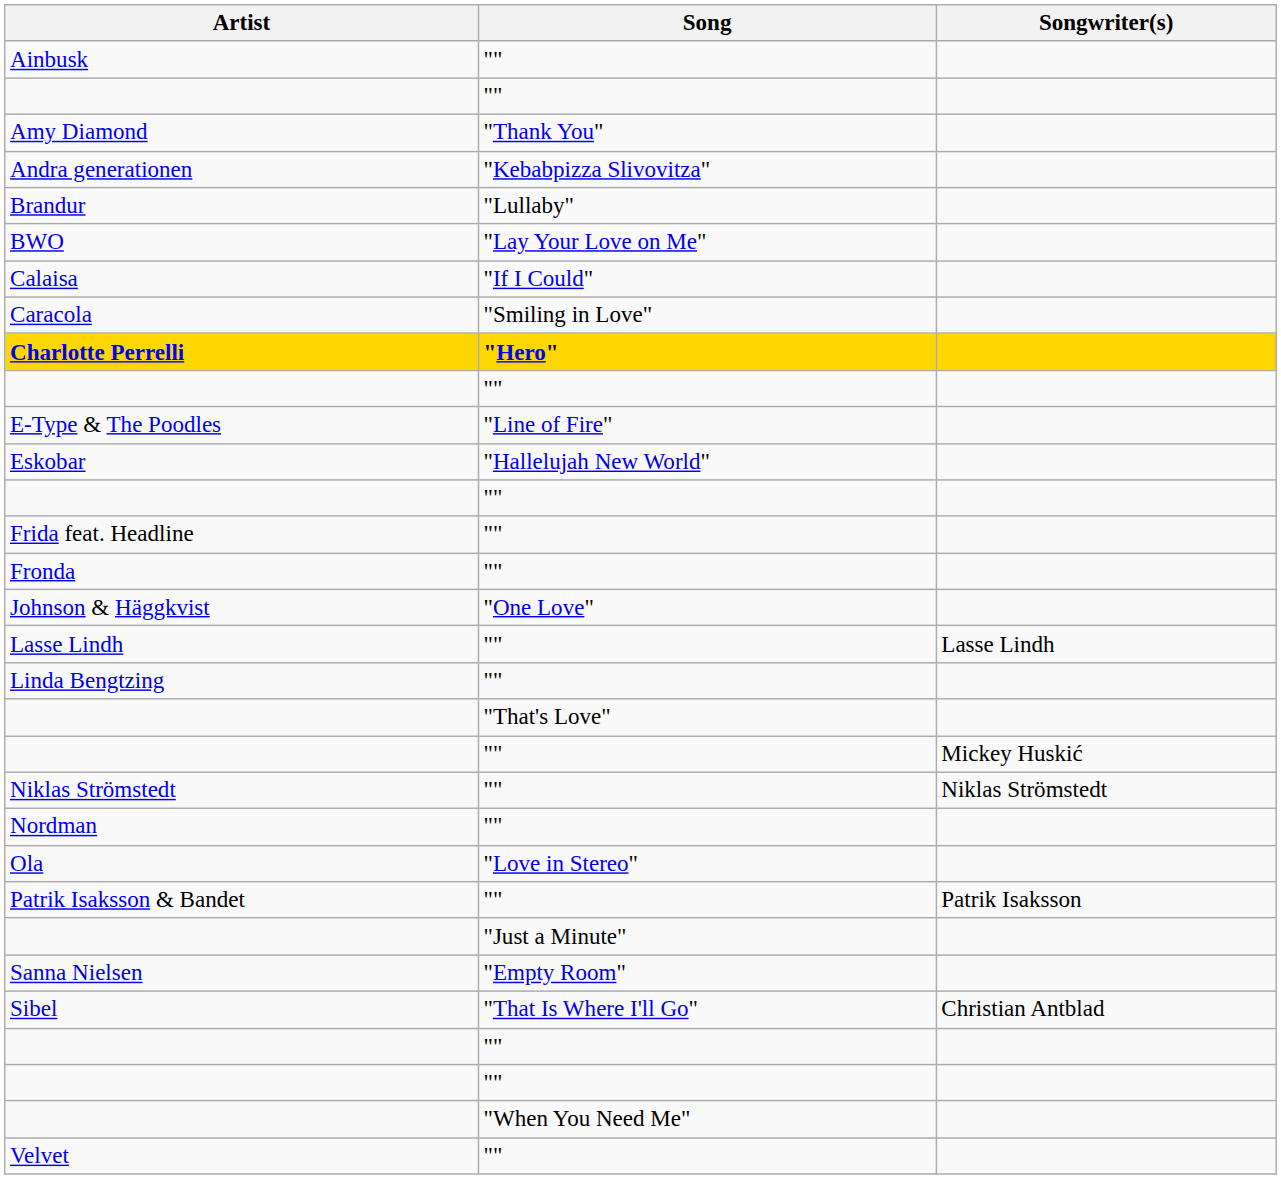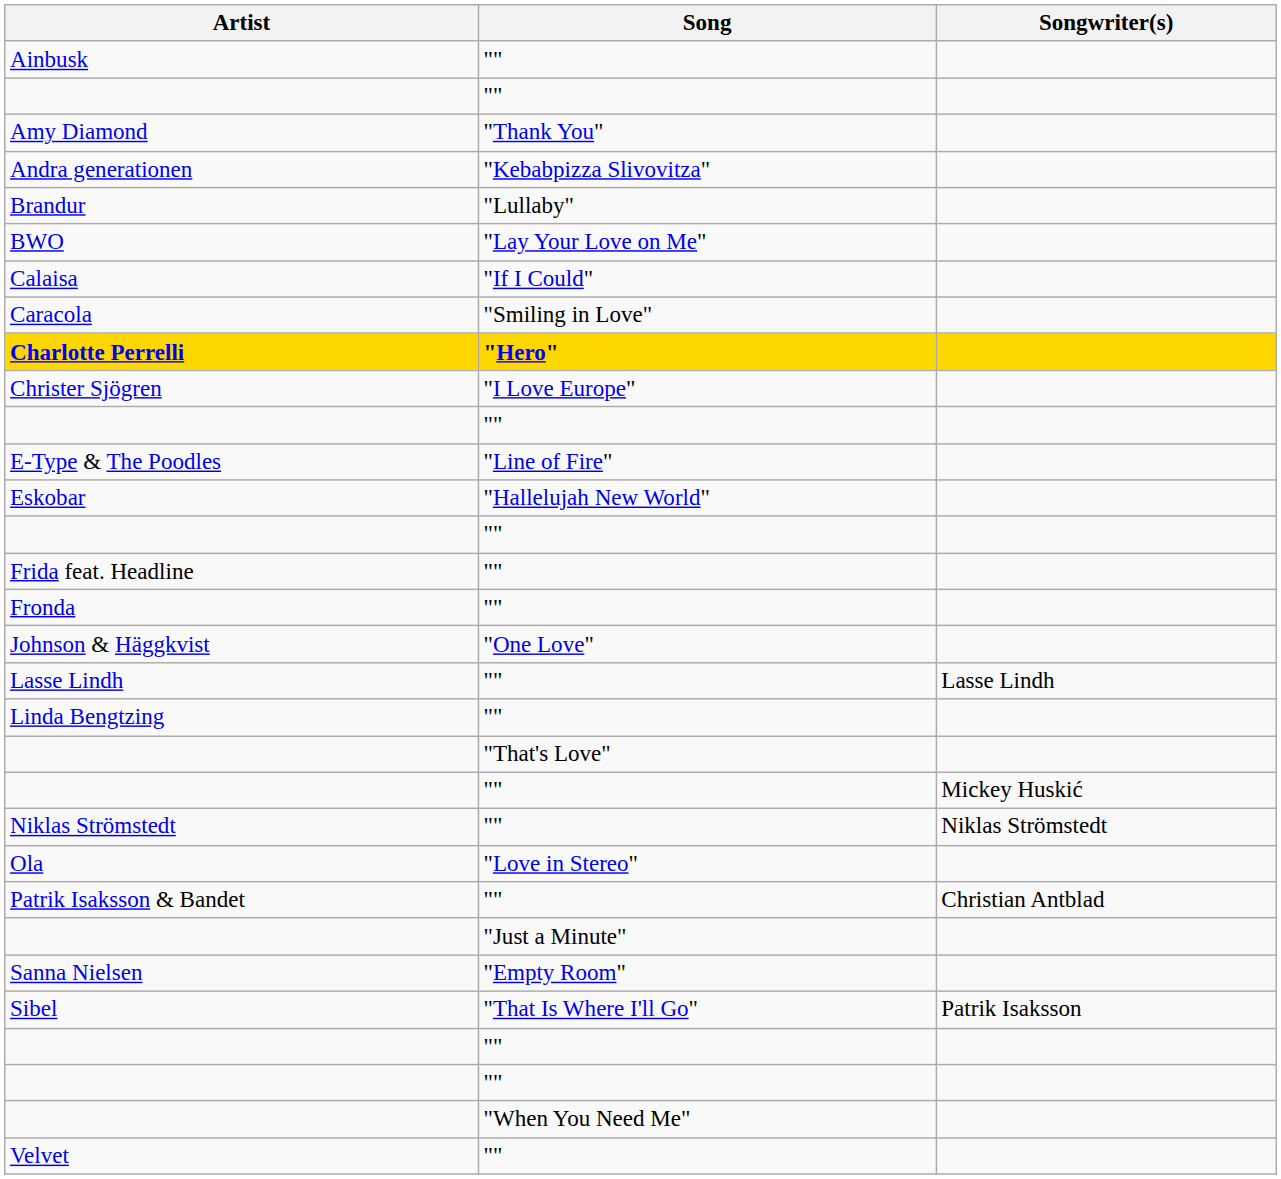+ row: Christer Sjögren | "I Love Europe"
- row: Nordman | ""
Patrik Isaksson & Bandet | Songwriter(s): Patrik Isaksson -> Christian Antblad
Sibel | Songwriter(s): Christian Antblad -> Patrik Isaksson
